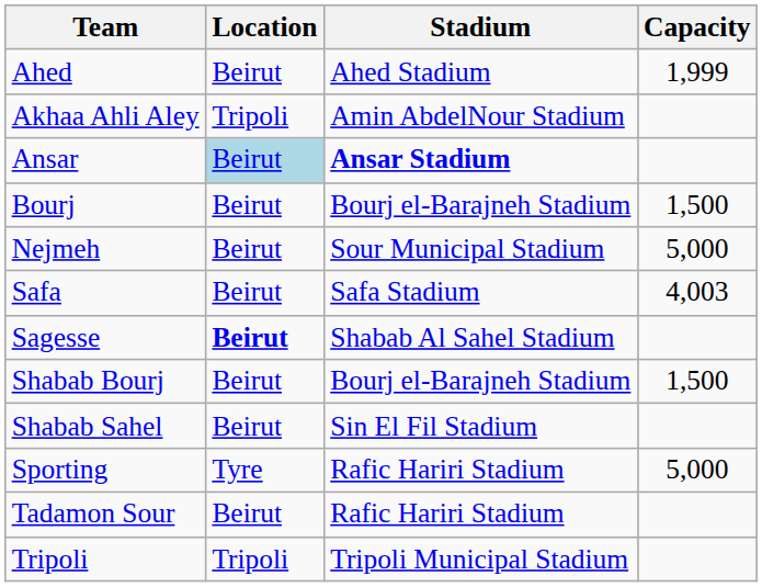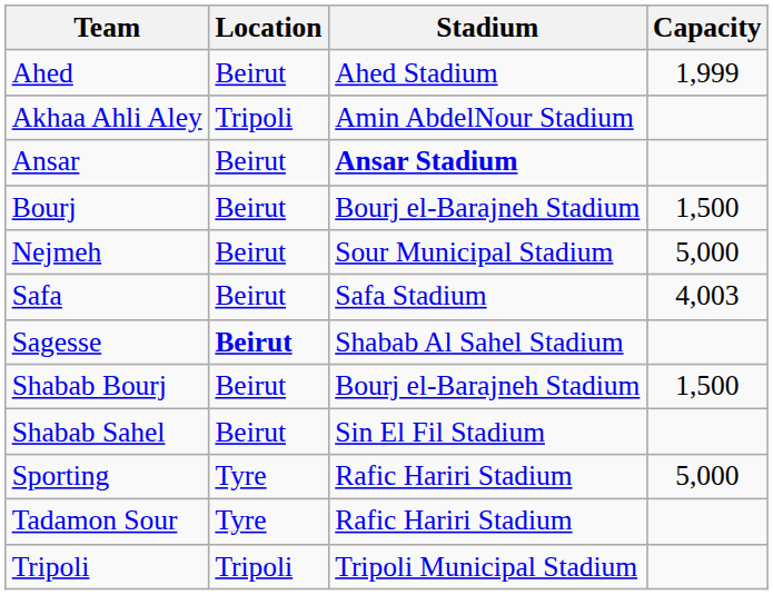Ansar | Location: lightblue background -> no background
Tadamon Sour | Location: Beirut -> Tyre
